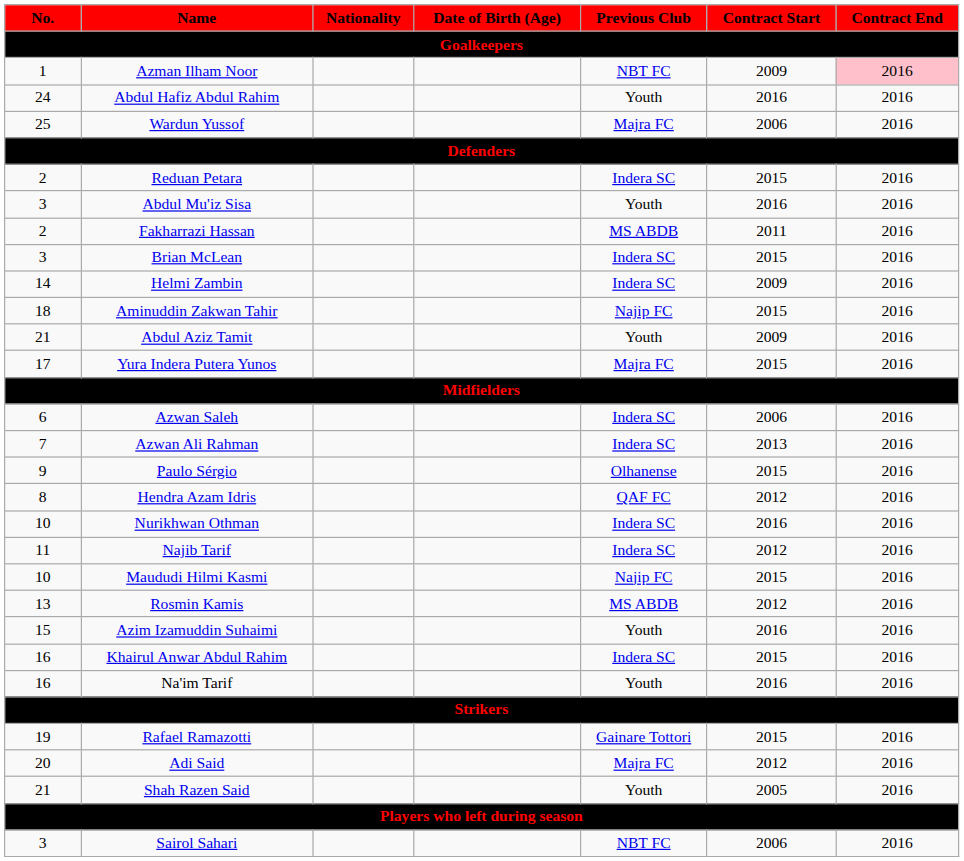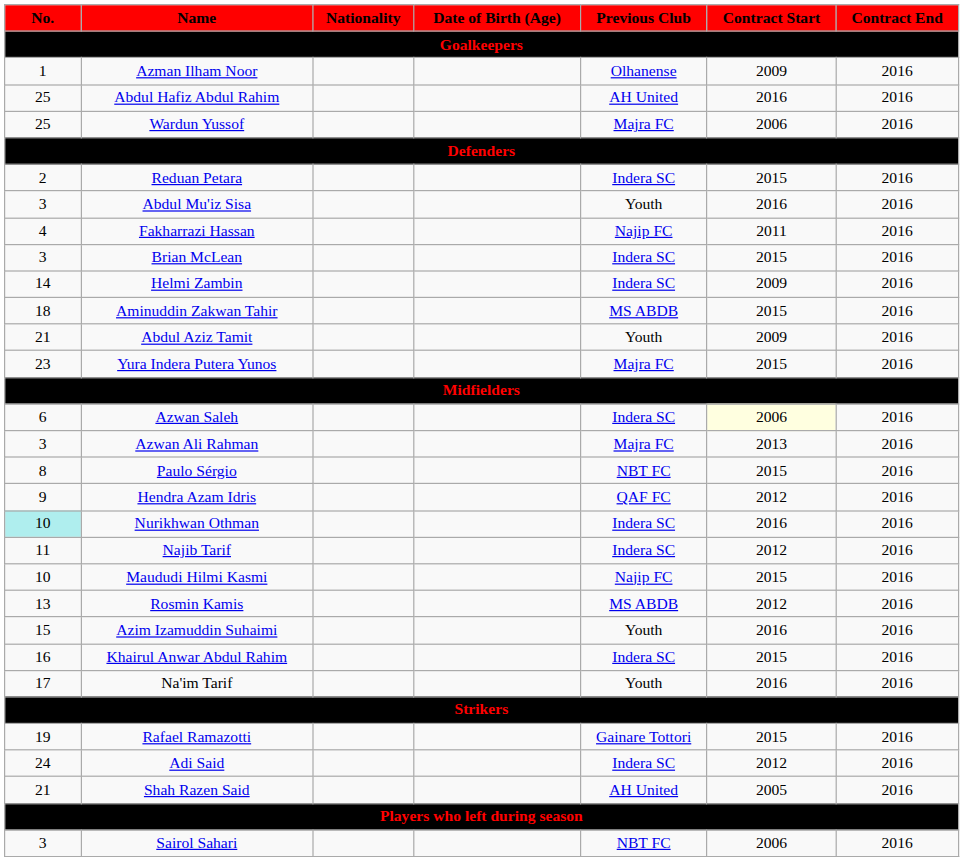Azman Ilham Noor | Previous Club: NBT FC -> Olhanense
Azman Ilham Noor | Contract End: pink background -> no background
Abdul Hafiz Abdul Rahim | No.: 24 -> 25
Abdul Hafiz Abdul Rahim | Previous Club: Youth -> AH United
Fakharrazi Hassan | No.: 2 -> 4
Fakharrazi Hassan | Previous Club: MS ABDB -> Najip FC
Aminuddin Zakwan Tahir | Previous Club: Najip FC -> MS ABDB
Yura Indera Putera Yunos | No.: 17 -> 23
Azwan Saleh | Contract Start: no background -> lightyellow background
Azwan Ali Rahman | No.: 7 -> 3
Azwan Ali Rahman | Previous Club: Indera SC -> Majra FC
Paulo Sérgio | No.: 9 -> 8
Paulo Sérgio | Previous Club: Olhanense -> NBT FC
Hendra Azam Idris | No.: 8 -> 9
Nurikhwan Othman | No.: no background -> paleturquoise background
Na'im Tarif | No.: 16 -> 17
Adi Said | No.: 20 -> 24
Adi Said | Previous Club: Majra FC -> Indera SC
Shah Razen Said | Previous Club: Youth -> AH United
